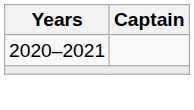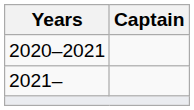+ row: 2021–
